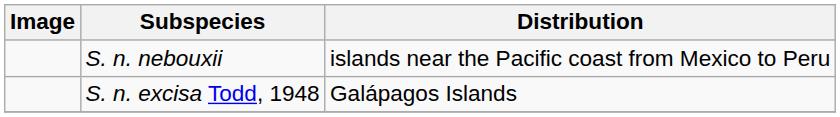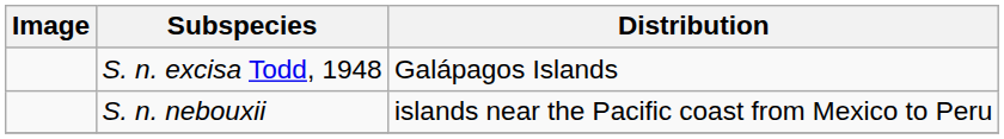rows swapped: S. n. nebouxii <-> S. n. excisa Todd, 1948
